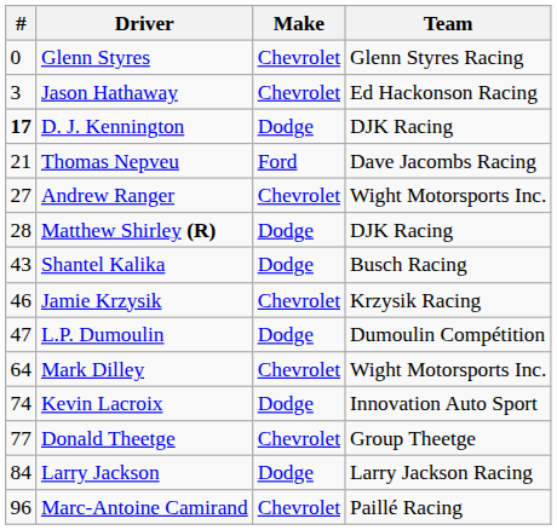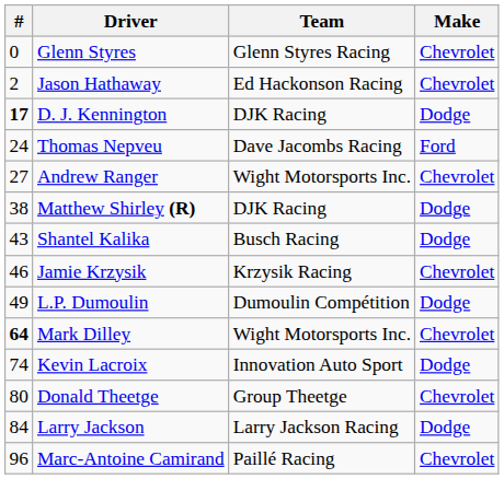columns swapped: Team <-> Make
Jason Hathaway | #: 3 -> 2
Thomas Nepveu | #: 21 -> 24
Matthew Shirley (R) | #: 28 -> 38
L.P. Dumoulin | #: 47 -> 49
Mark Dilley | #: normal -> bold
Donald Theetge | #: 77 -> 80
